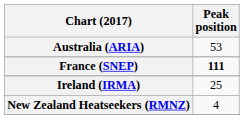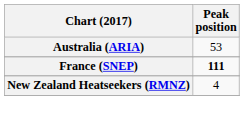- row: Ireland (IRMA) | 25
